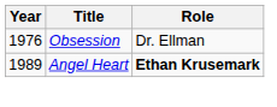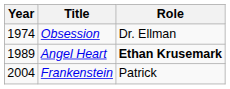Obsession | Year: 1976 -> 1974
+ row: 2004 | Frankenstein | Patrick
